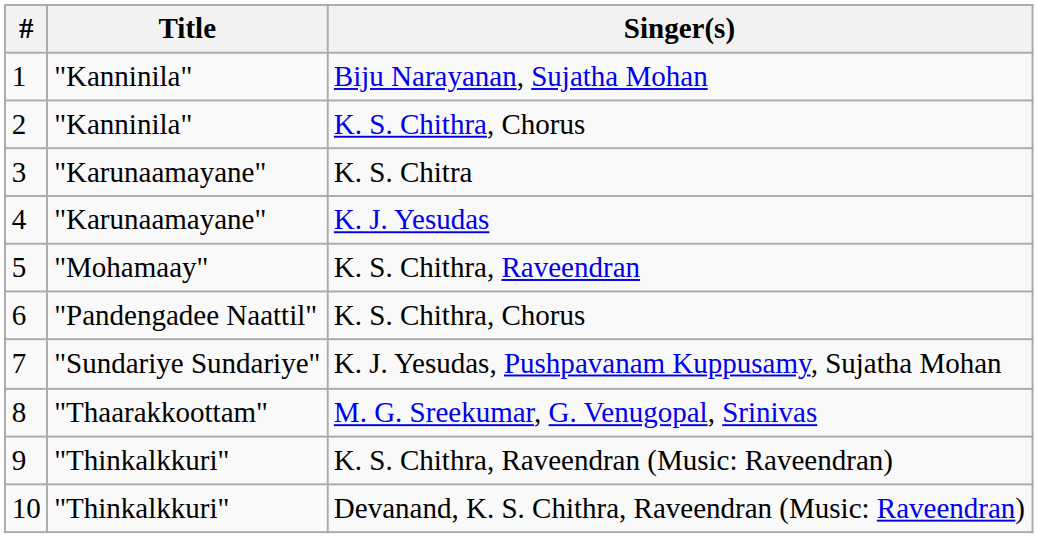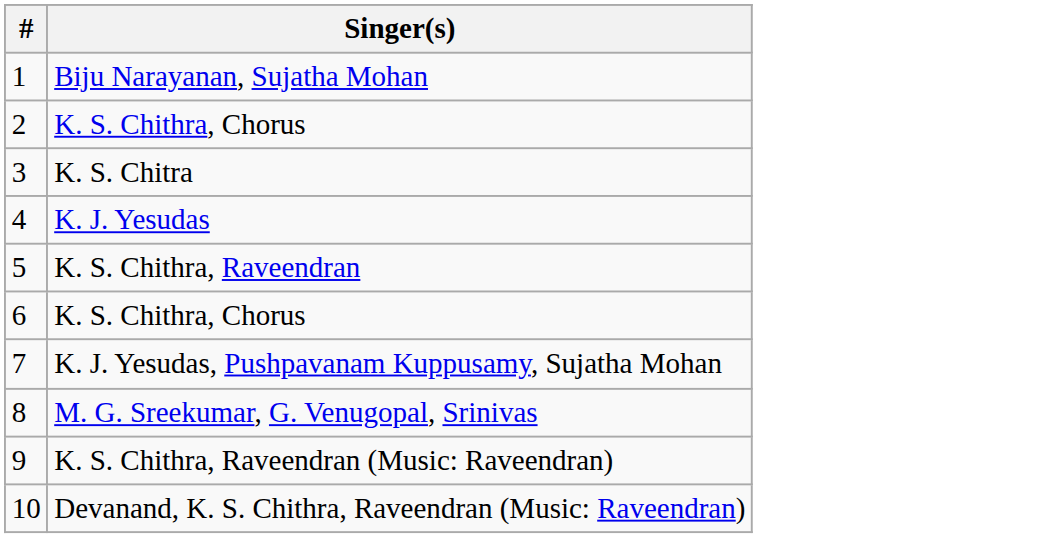- column: Title | "Kanninila" | "Kanninila" | "Karunaamayane" | "Karunaamayane" | "Mohamaay" | "Pandengadee Naattil" | "Sundariye Sundariye" | "Thaarakkoottam" | "Thinkalkkuri" | "Thinkalkkuri"
